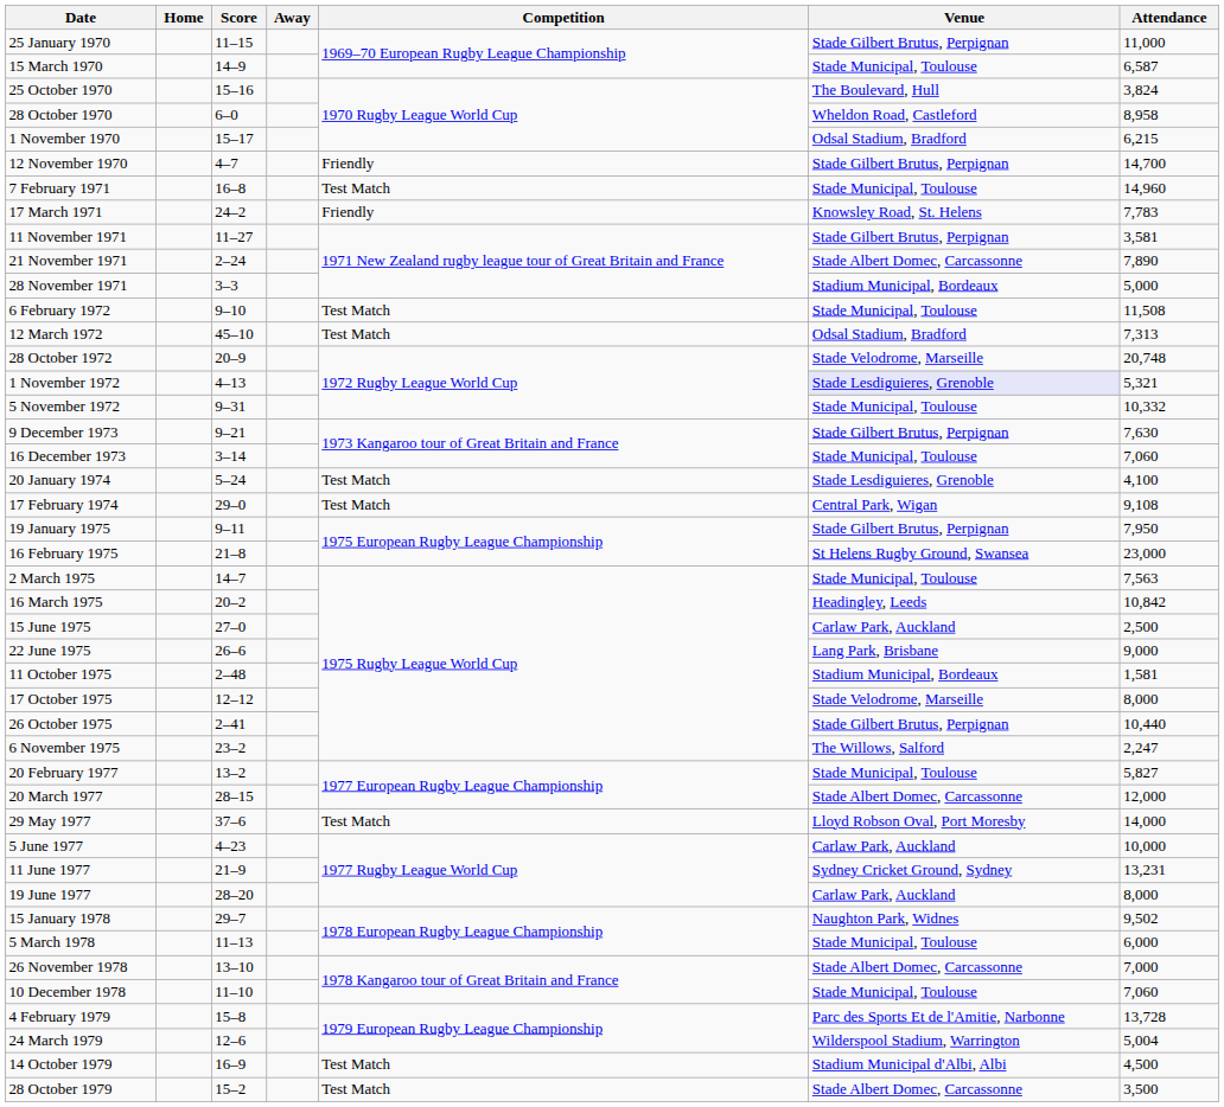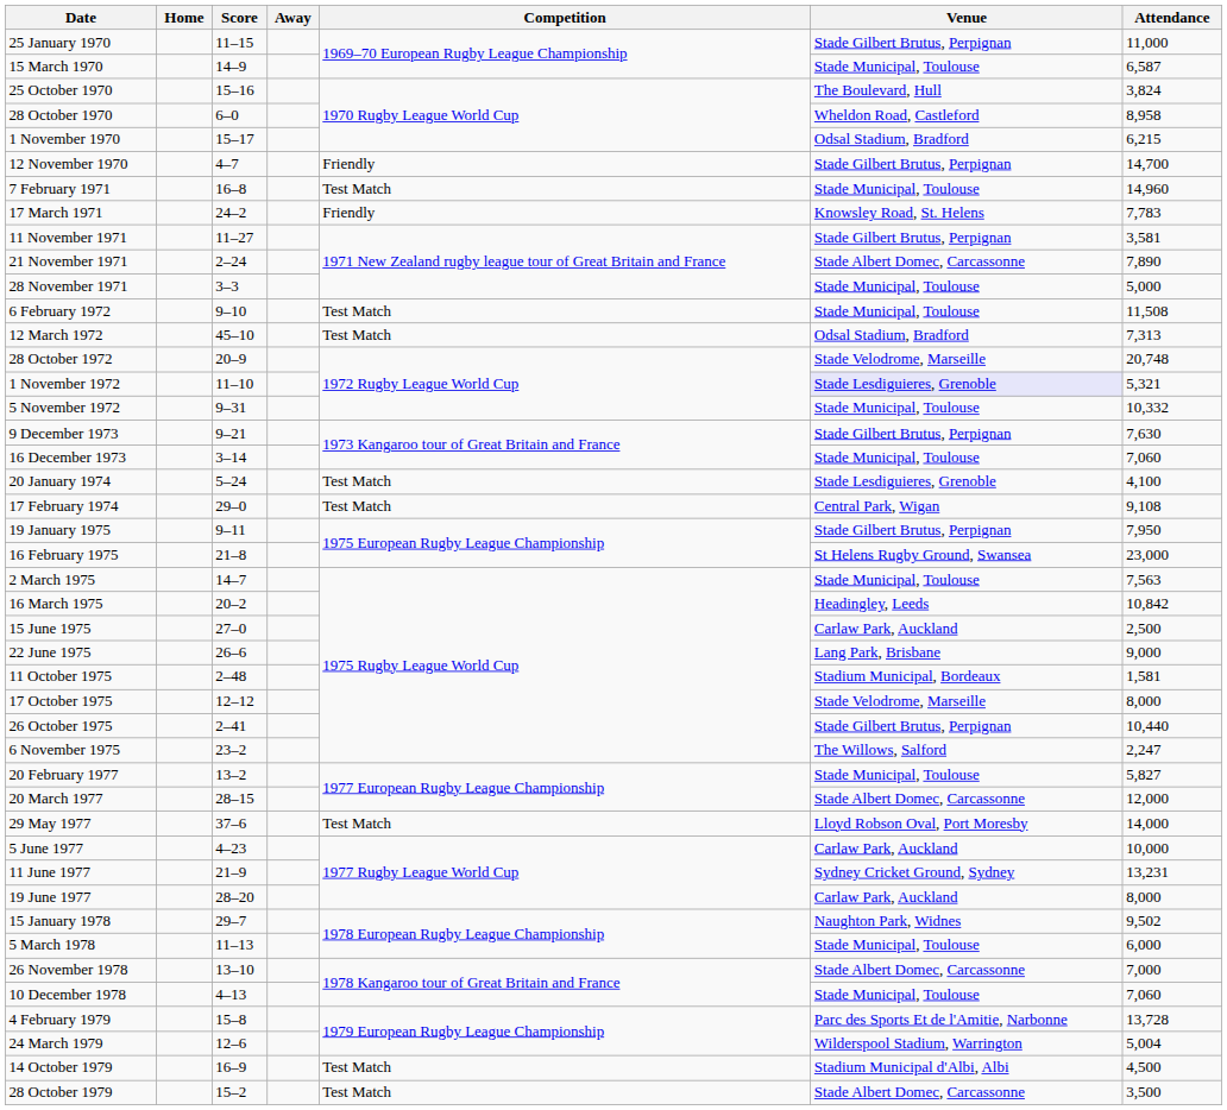28 November 1971 | Venue: Stadium Municipal, Bordeaux -> Stade Municipal, Toulouse
1 November 1972 | Score: 4–13 -> 11–10
10 December 1978 | Score: 11–10 -> 4–13
